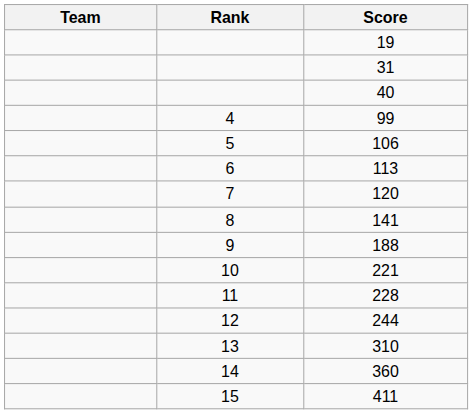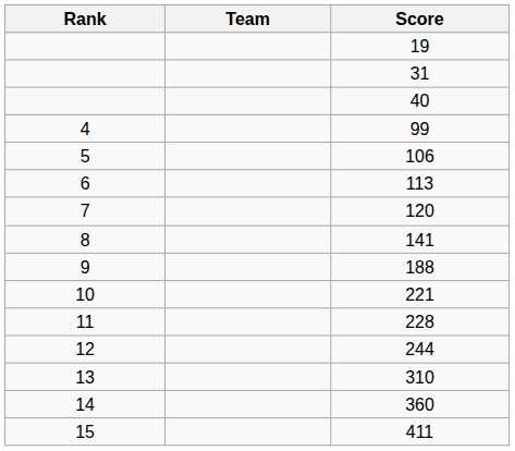columns swapped: Rank <-> Team
